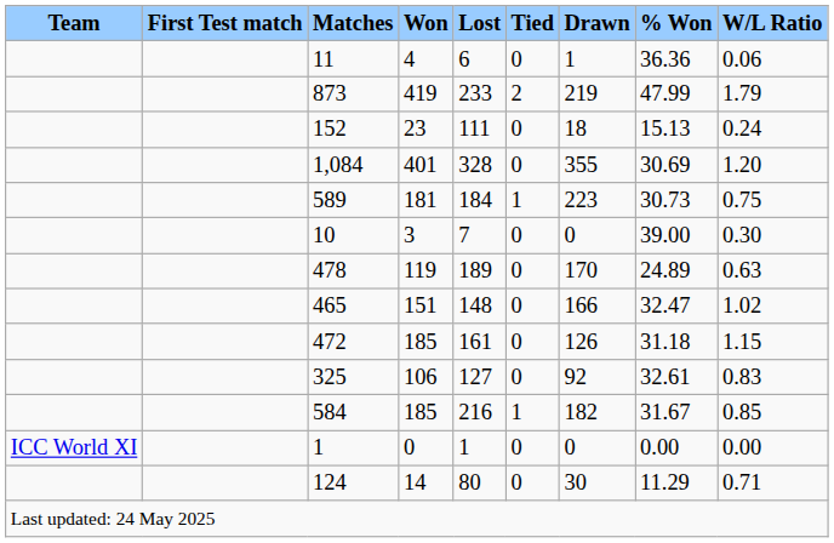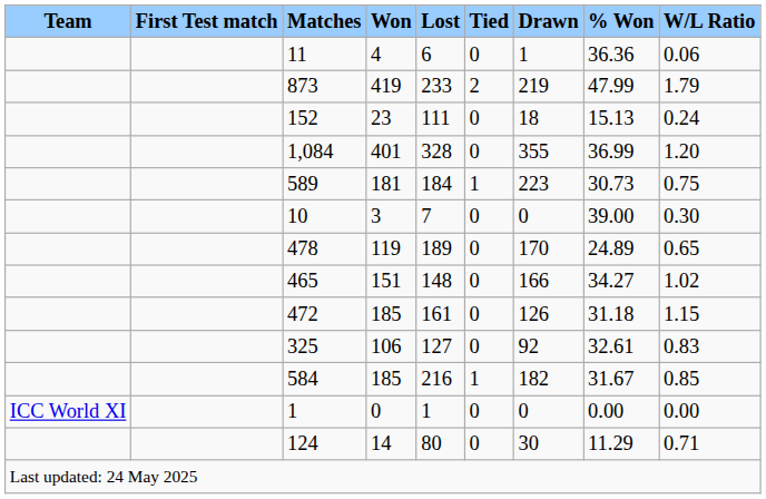1,084 | % Won: 30.69 -> 36.99
478 | W/L Ratio: 0.63 -> 0.65
465 | % Won: 32.47 -> 34.27
